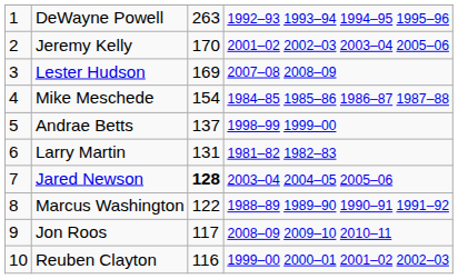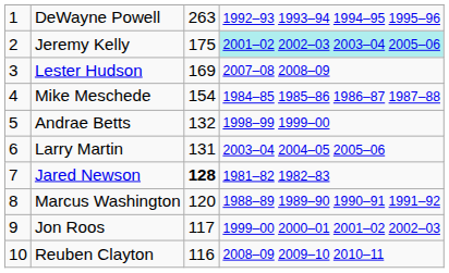Jeremy Kelly | column 3: 170 -> 175
Jeremy Kelly | column 4: no background -> paleturquoise background
Andrae Betts | column 3: 137 -> 132
Larry Martin | column 4: 1981–82 1982–83 -> 2003–04 2004–05 2005–06
Jared Newson | column 4: 2003–04 2004–05 2005–06 -> 1981–82 1982–83
Marcus Washington | column 3: 122 -> 120
Jon Roos | column 4: 2008–09 2009–10 2010–11 -> 1999–00 2000–01 2001–02 2002–03
Reuben Clayton | column 4: 1999–00 2000–01 2001–02 2002–03 -> 2008–09 2009–10 2010–11
